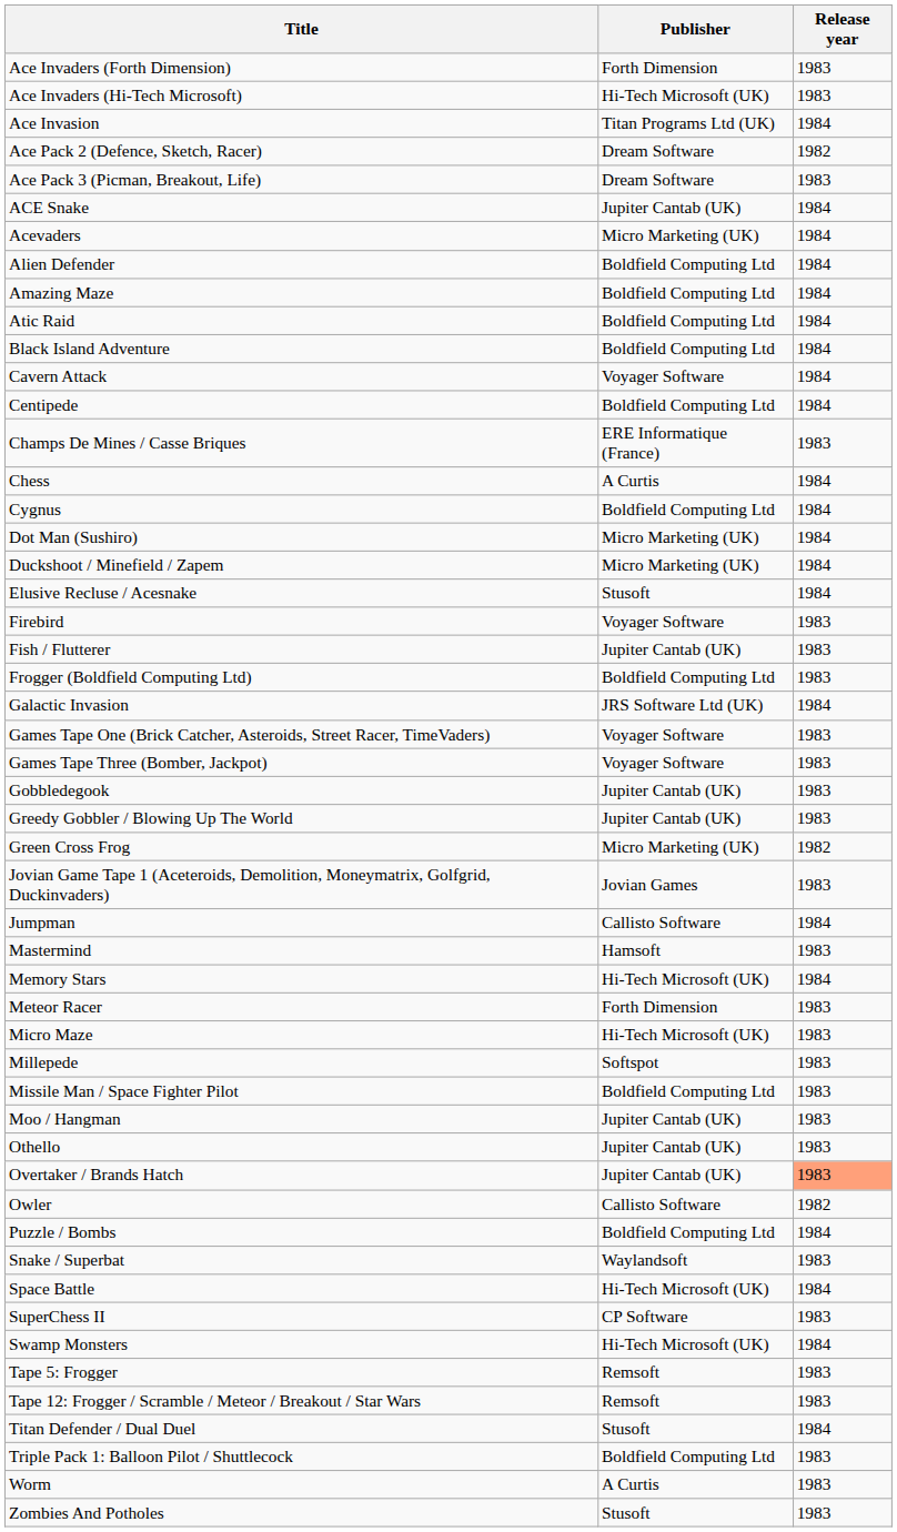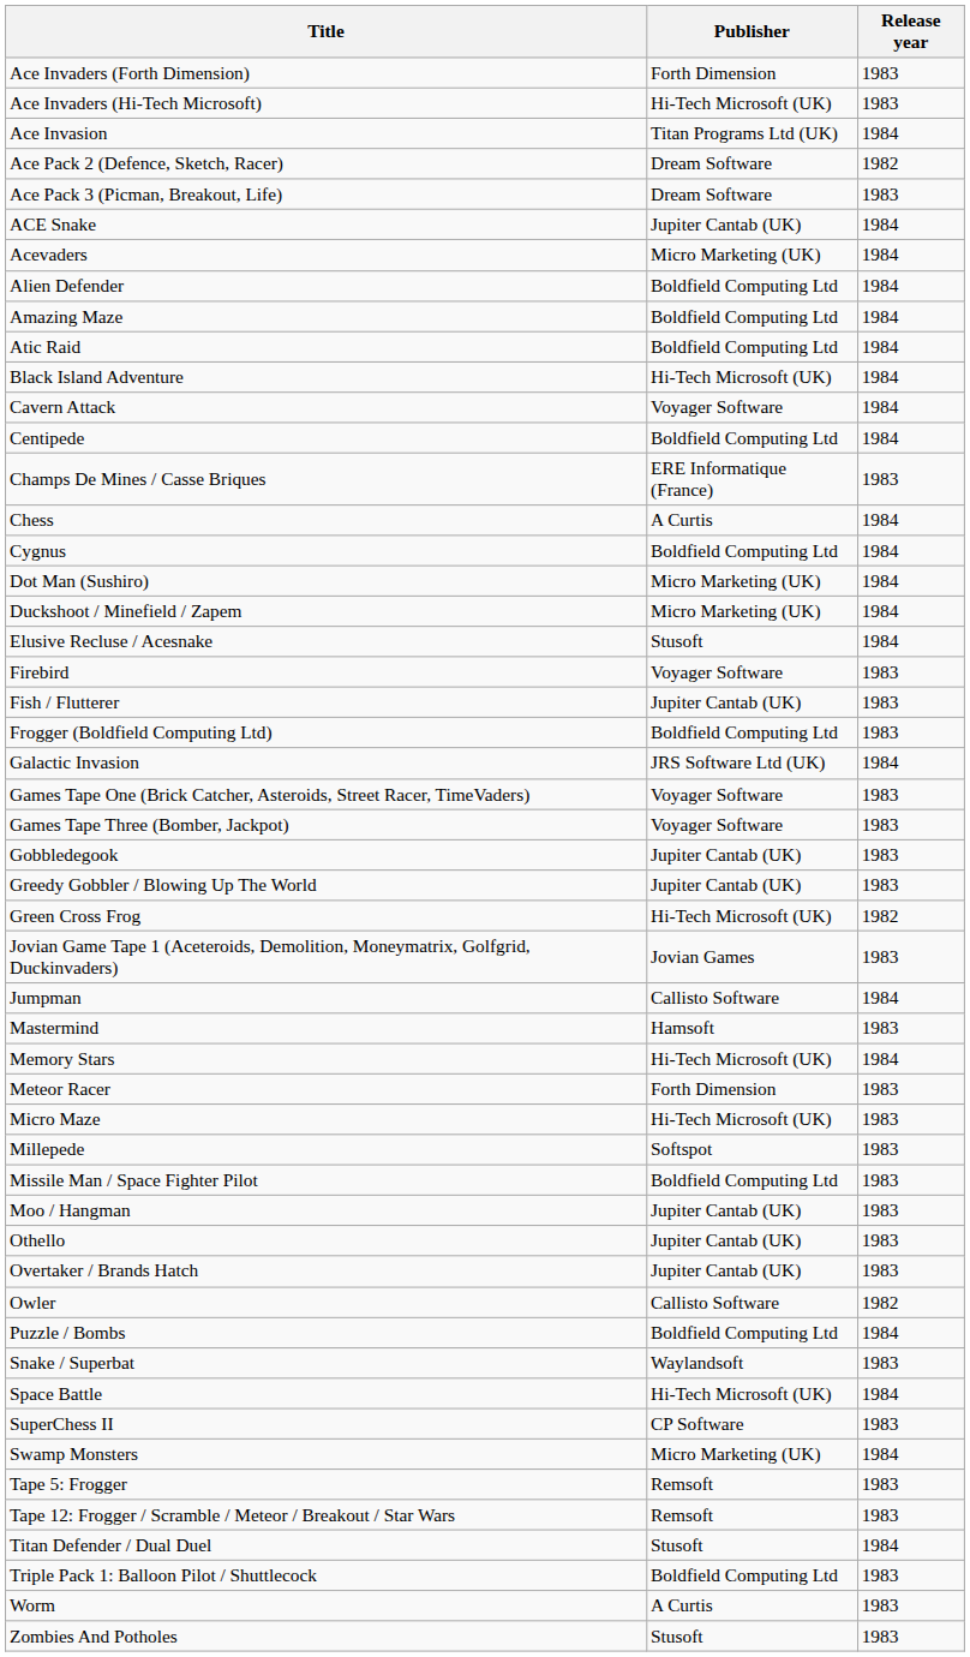Black Island Adventure | Publisher: Boldfield Computing Ltd -> Hi-Tech Microsoft (UK)
Green Cross Frog | Publisher: Micro Marketing (UK) -> Hi-Tech Microsoft (UK)
Overtaker / Brands Hatch | Release year: lightsalmon background -> no background
Swamp Monsters | Publisher: Hi-Tech Microsoft (UK) -> Micro Marketing (UK)
